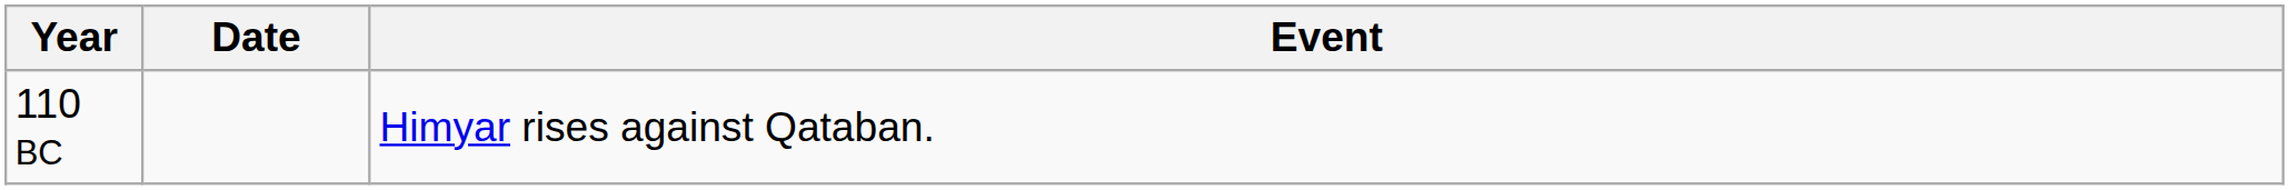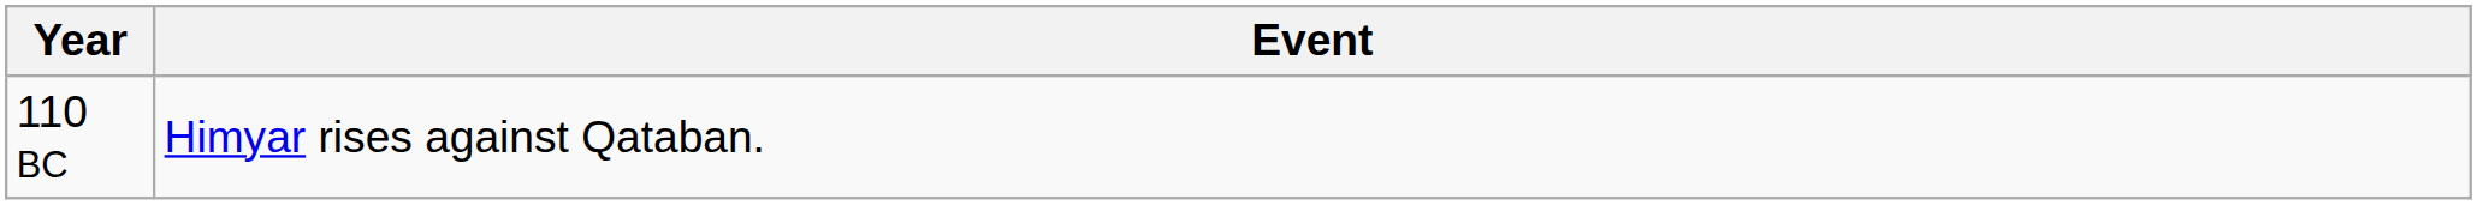- column: Date
